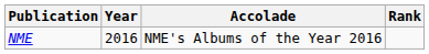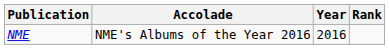columns swapped: Accolade <-> Year
